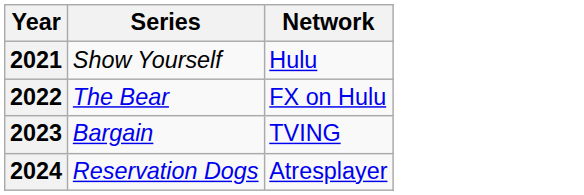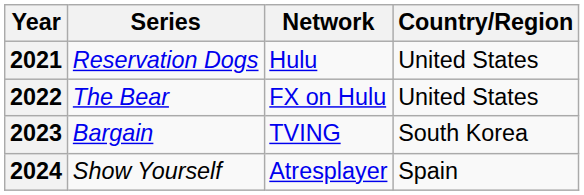+ column: Country/Region | United States | United States | South Korea | Spain
2021 | Series: Show Yourself -> Reservation Dogs
2024 | Series: Reservation Dogs -> Show Yourself
